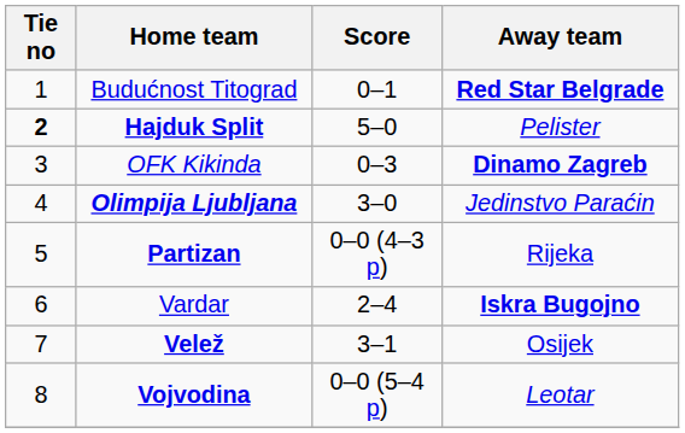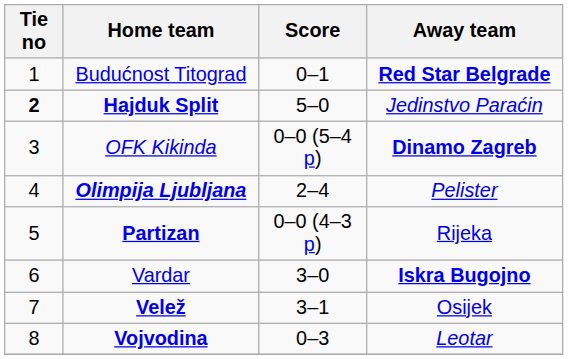Hajduk Split | Away team: Pelister -> Jedinstvo Paraćin
OFK Kikinda | Score: 0–3 -> 0–0 (5–4 p)
Olimpija Ljubljana | Score: 3–0 -> 2–4
Olimpija Ljubljana | Away team: Jedinstvo Paraćin -> Pelister
Vardar | Score: 2–4 -> 3–0
Vojvodina | Score: 0–0 (5–4 p) -> 0–3
